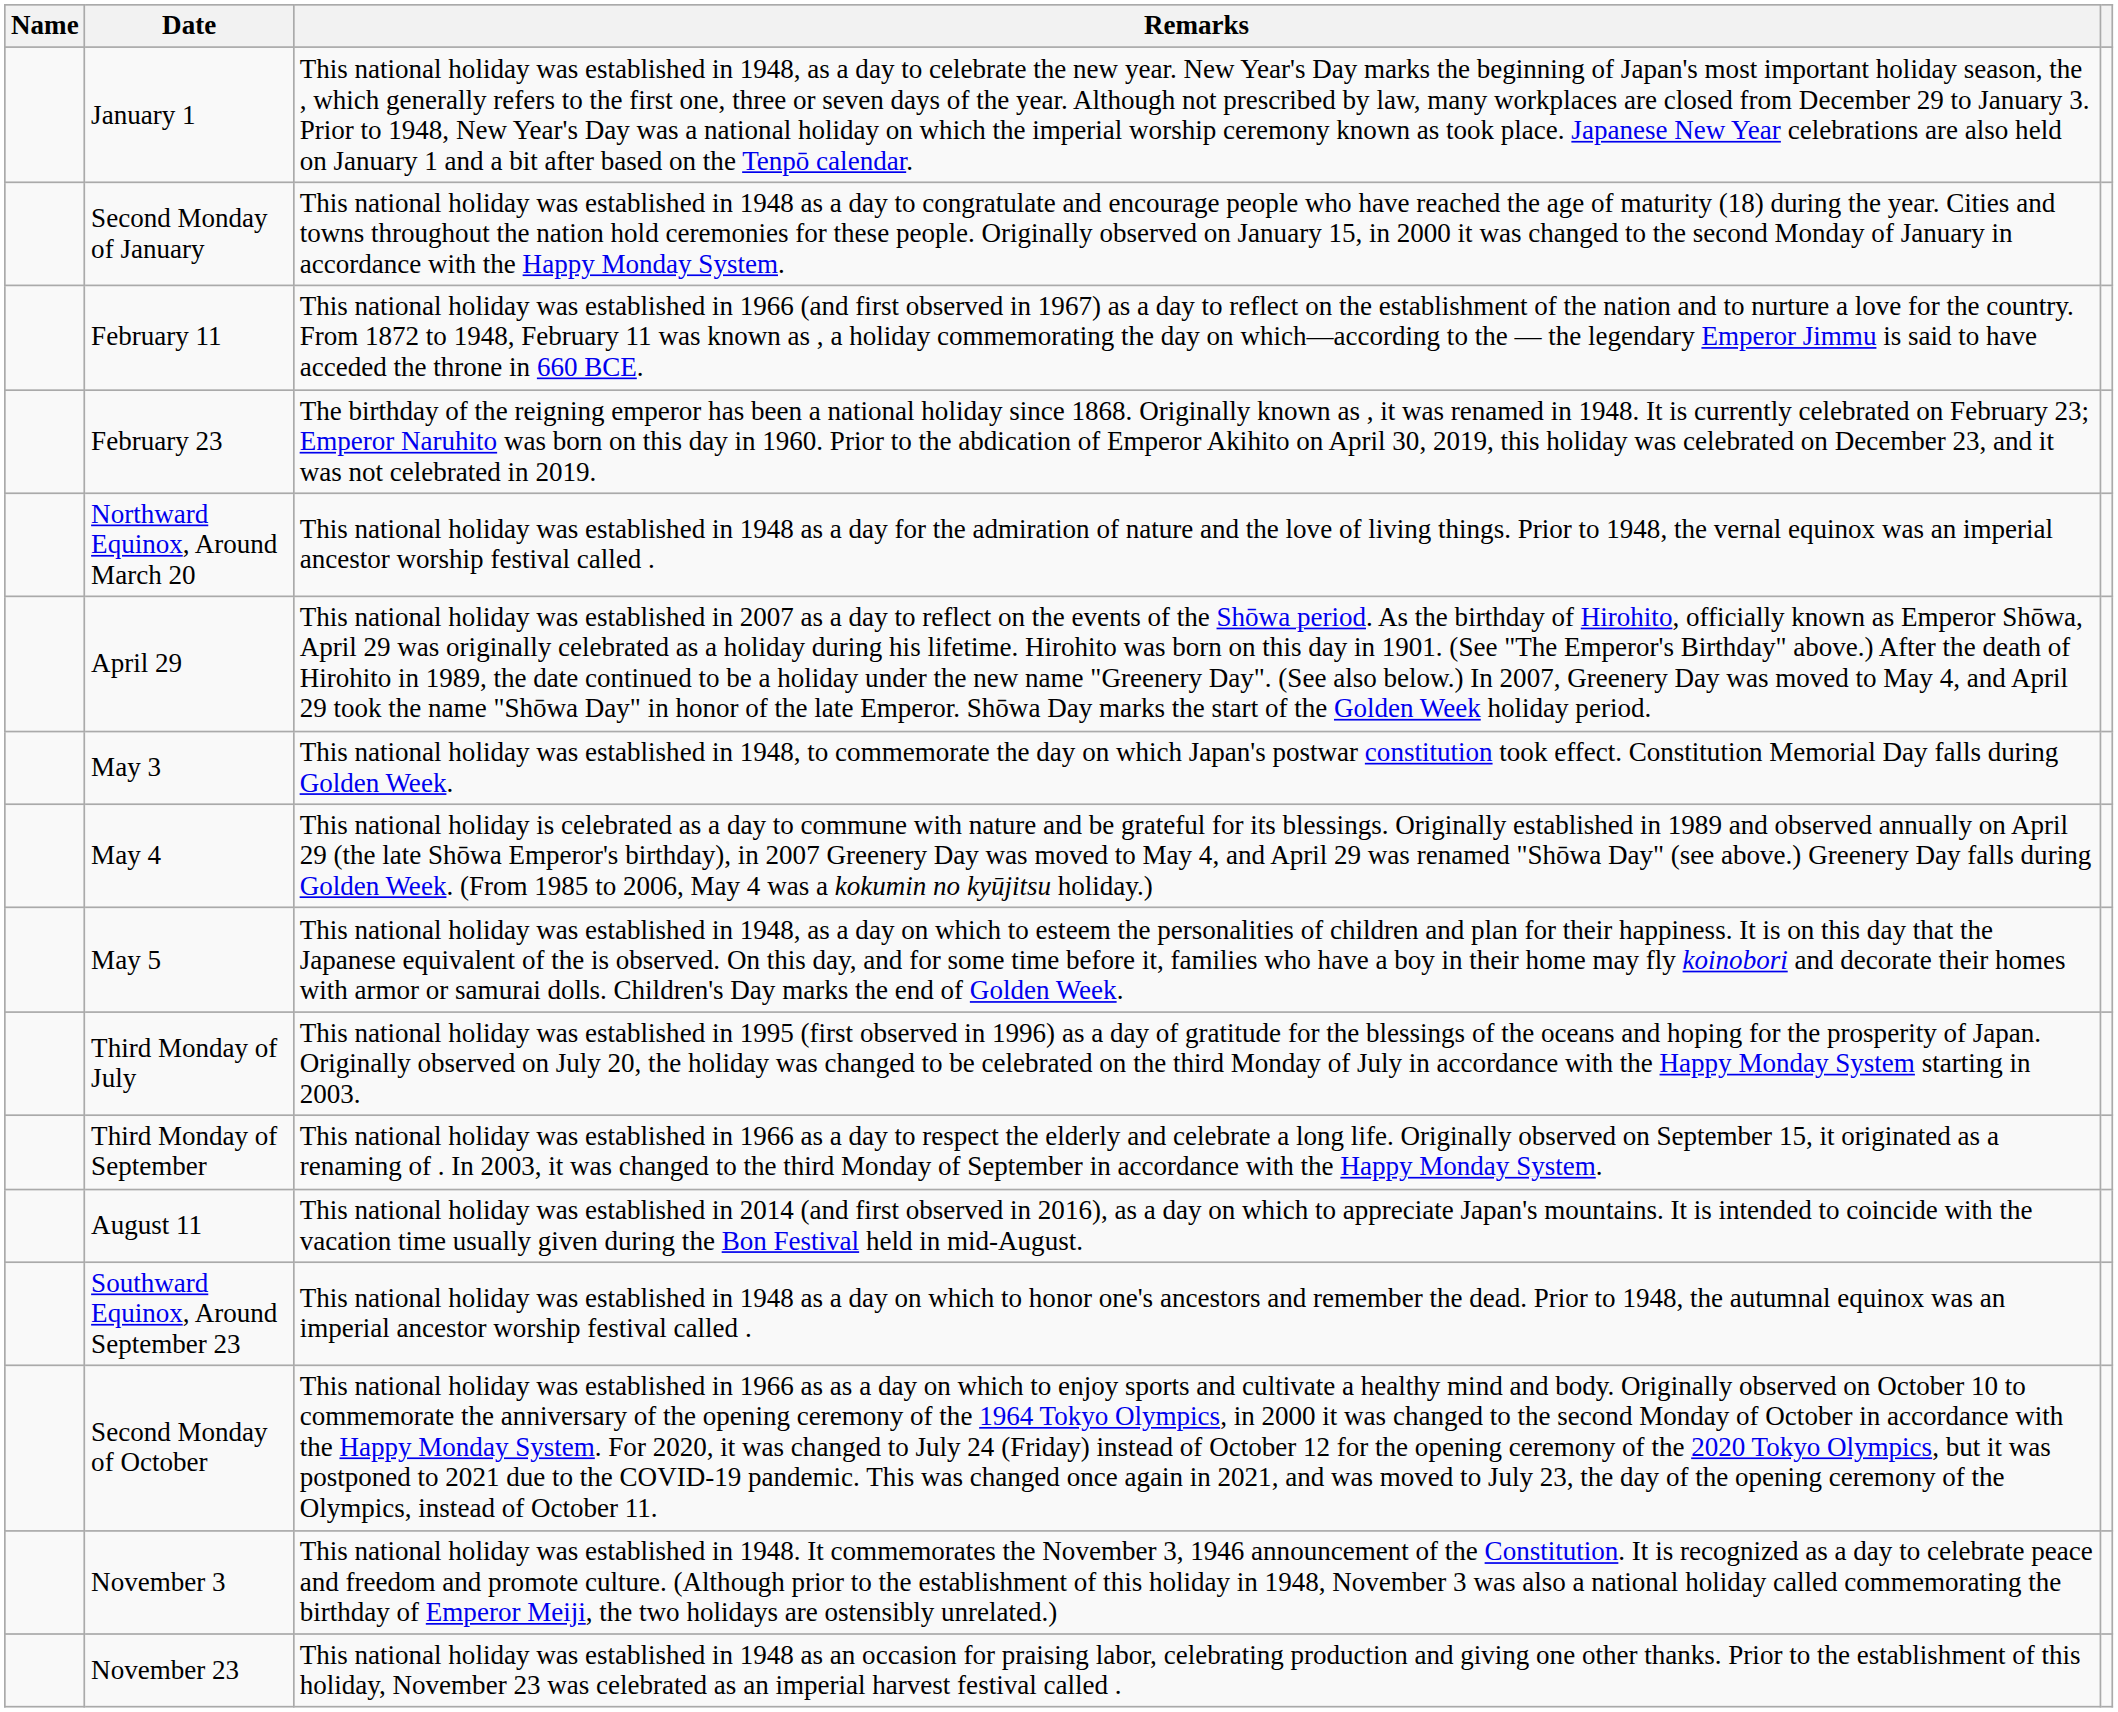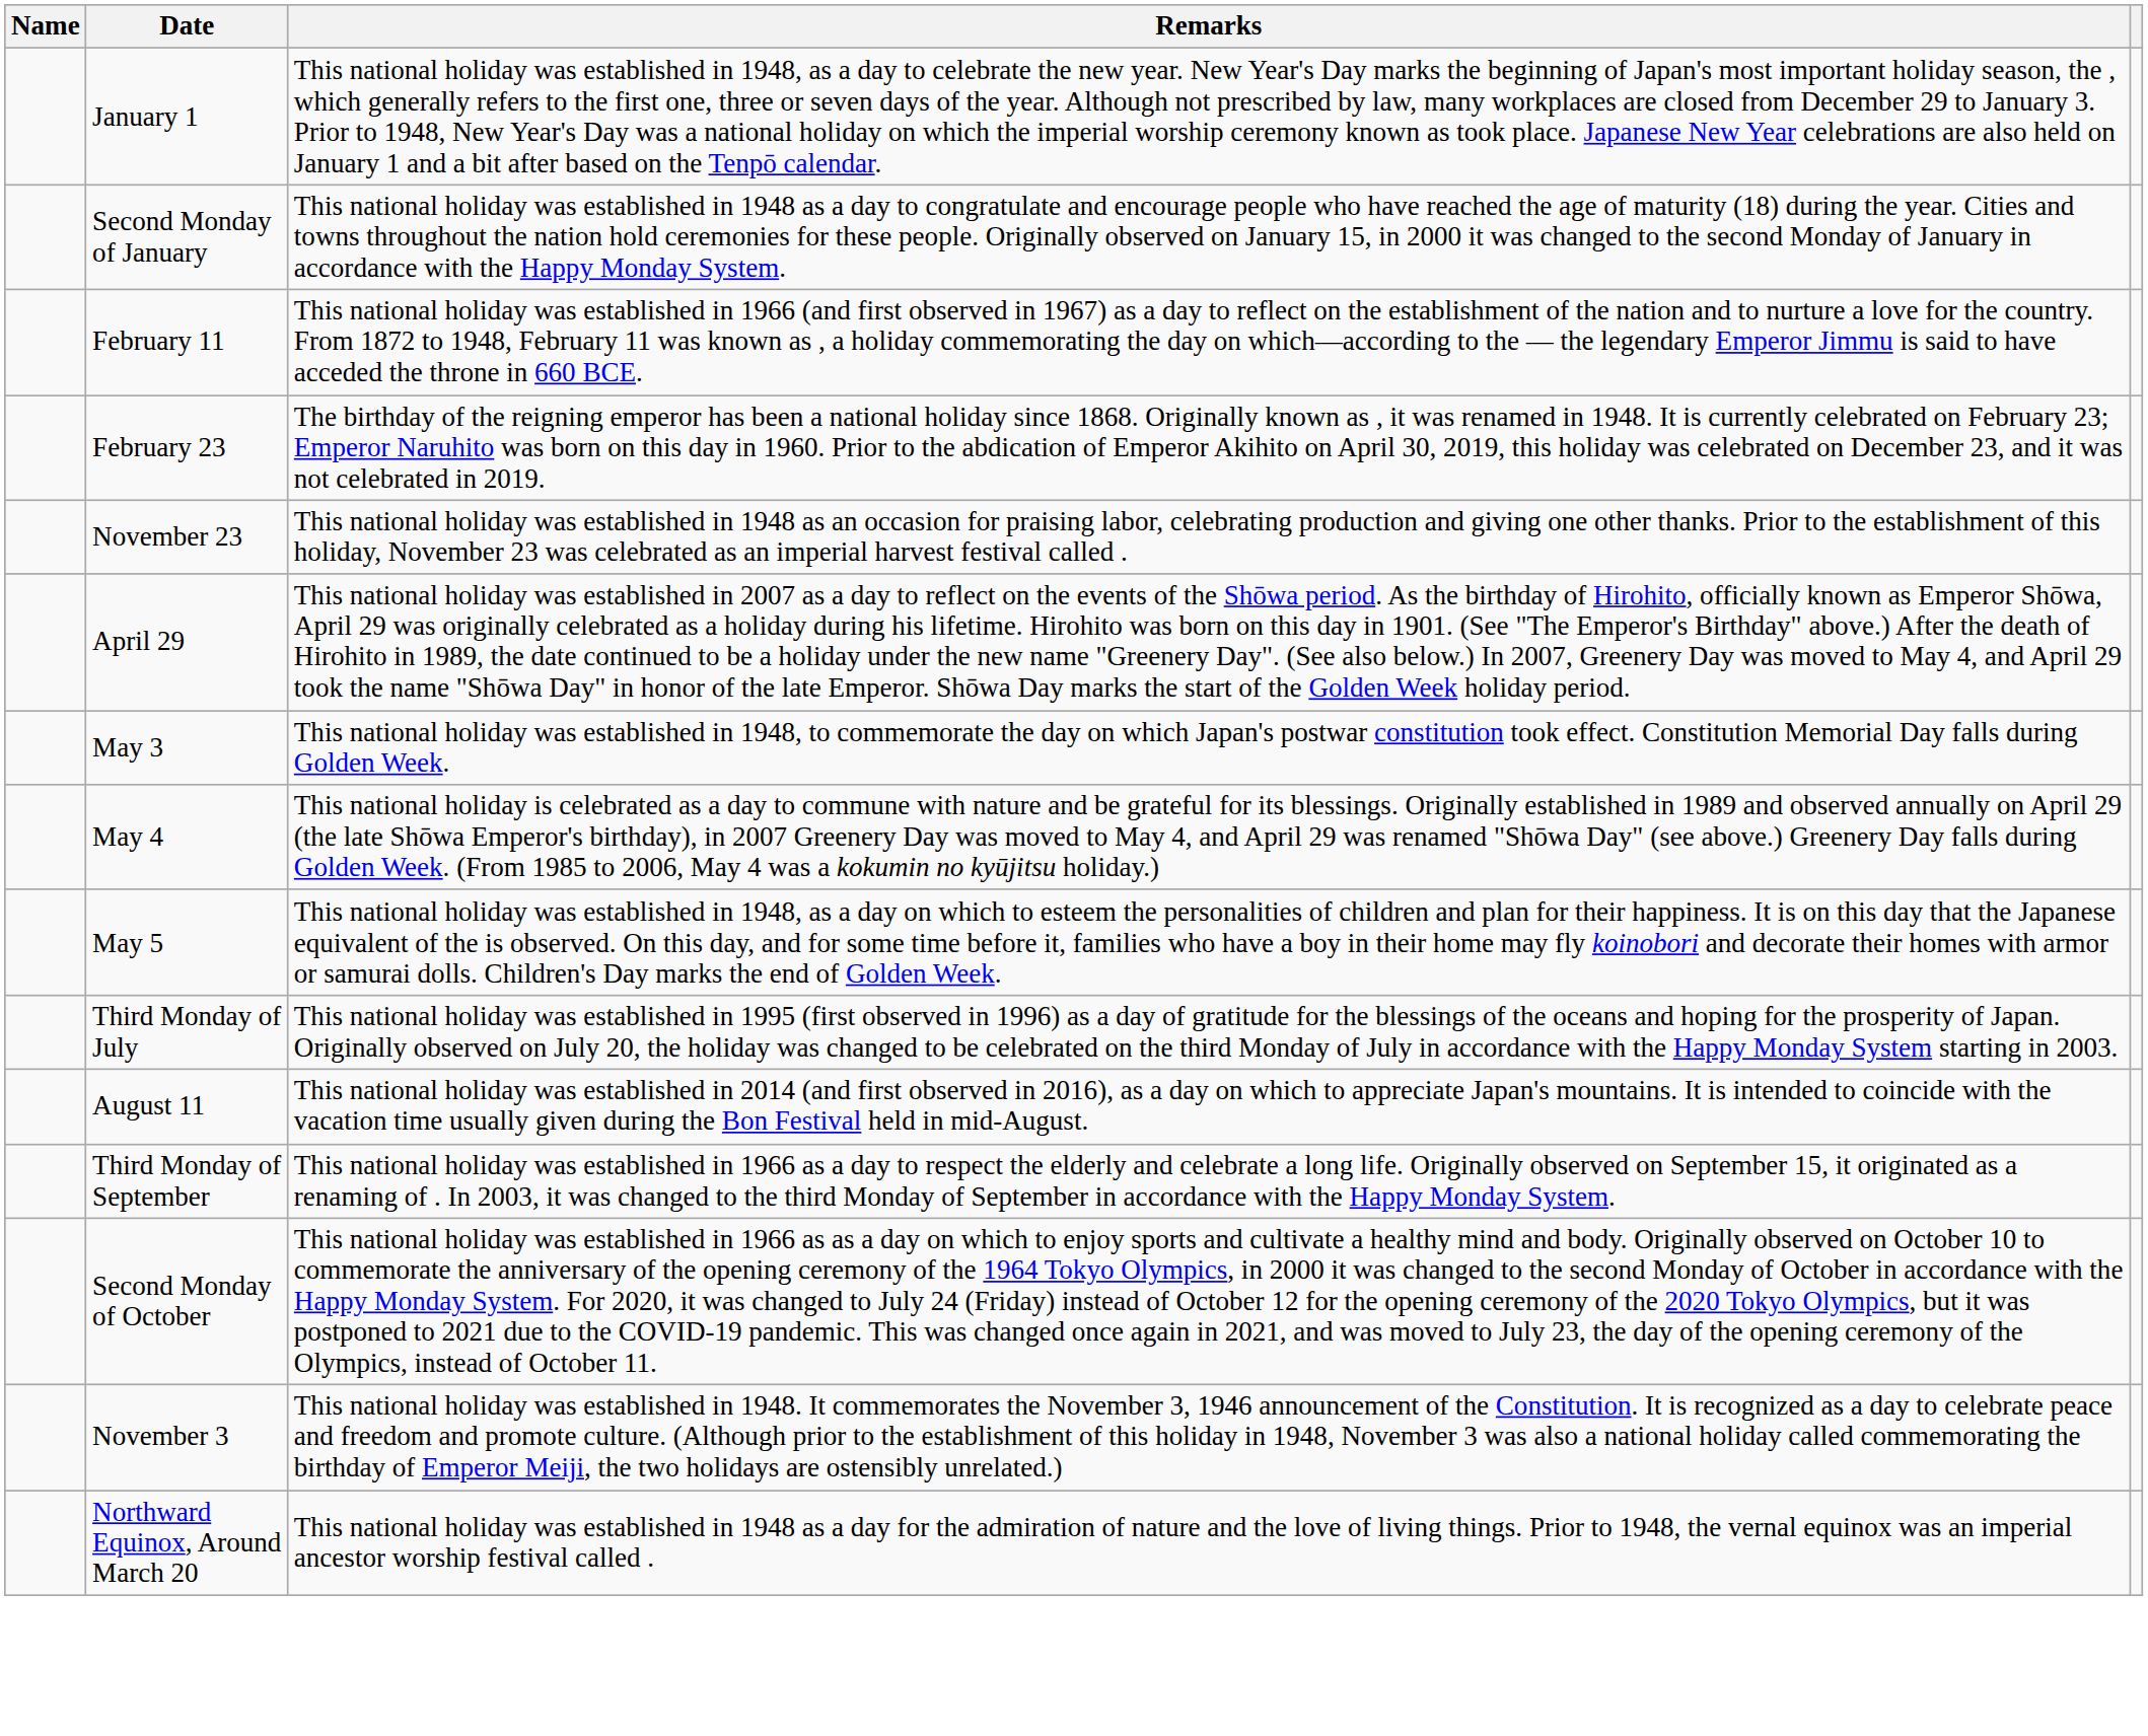rows swapped: Northward Equinox, Around March 20 <-> November 23
rows swapped: August 11 <-> Third Monday of September
- row: Southward Equinox, Around September 23 | This national holiday was established in 1948 as a day on which to honor one's ancestors and remember the dead. Prior to 1948, the autumnal equinox was an imperial ancestor worship festival called .
